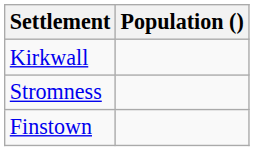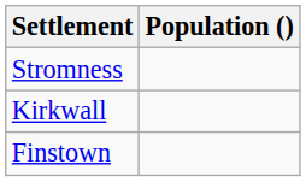rows swapped: Kirkwall <-> Stromness
